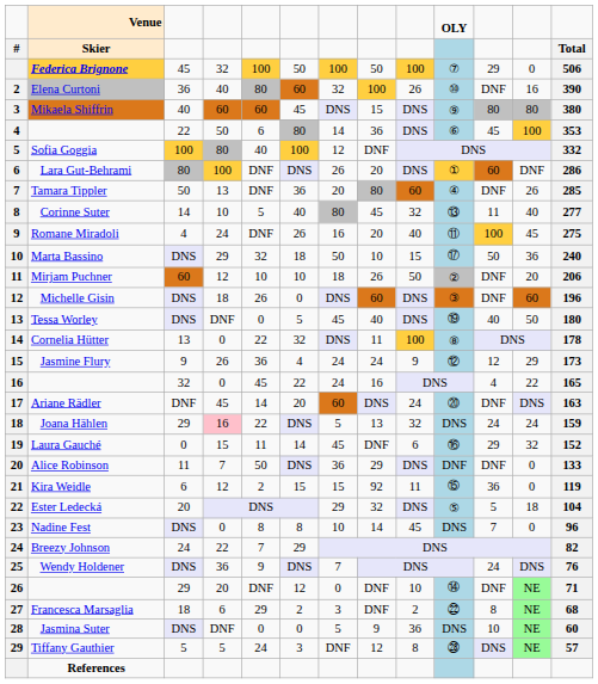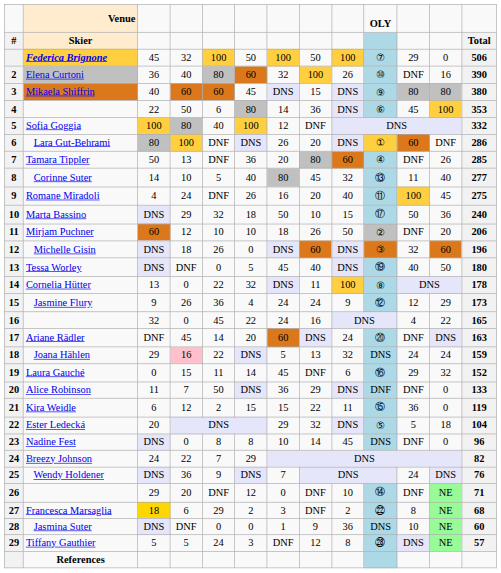Michelle Gisin | column 11: DNF -> 32
Kira Weidle | column 8: 92 -> 22
Nadine Fest | column 11: 7 -> DNF
Francesca Marsaglia | column 3: no background -> gold background
Jasmina Suter | column 7: 5 -> 1
